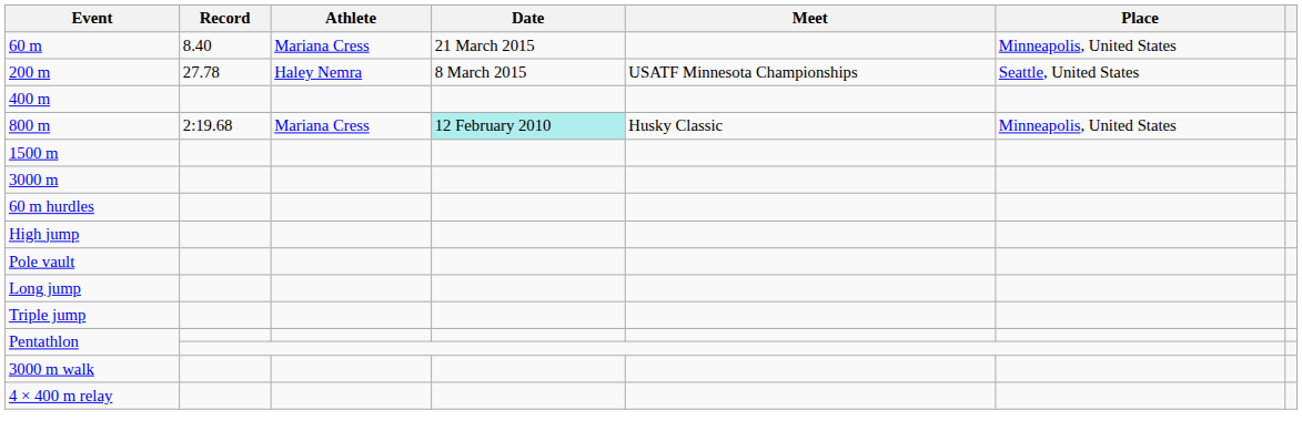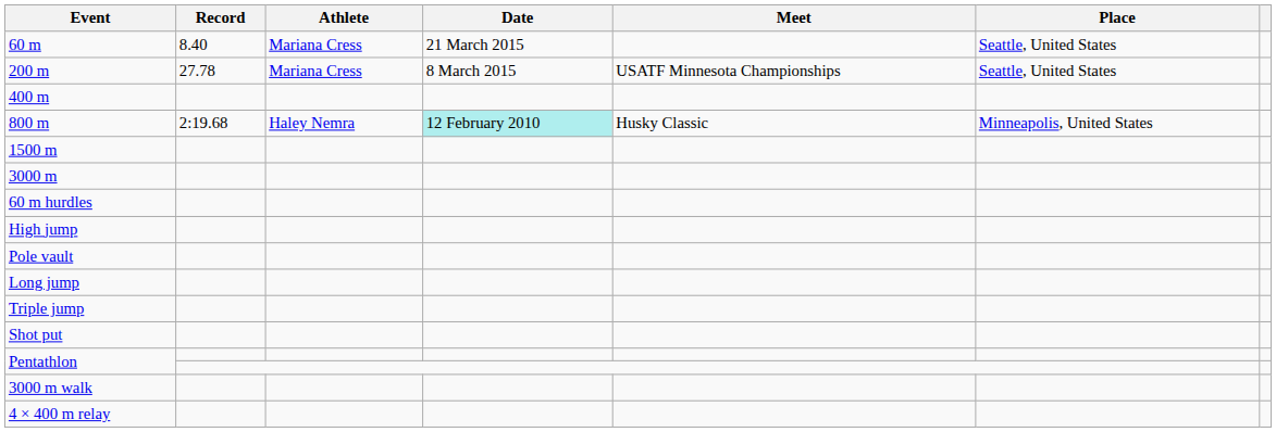60 m | Place: Minneapolis, United States -> Seattle, United States
200 m | Athlete: Haley Nemra -> Mariana Cress
800 m | Athlete: Mariana Cress -> Haley Nemra
+ row: Shot put
